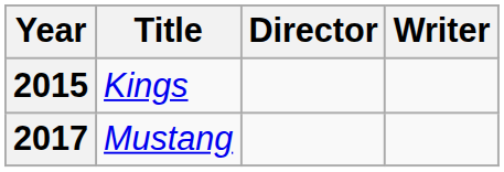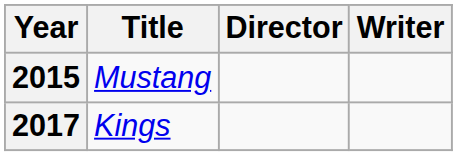2015 | Title: Kings -> Mustang
2017 | Title: Mustang -> Kings
